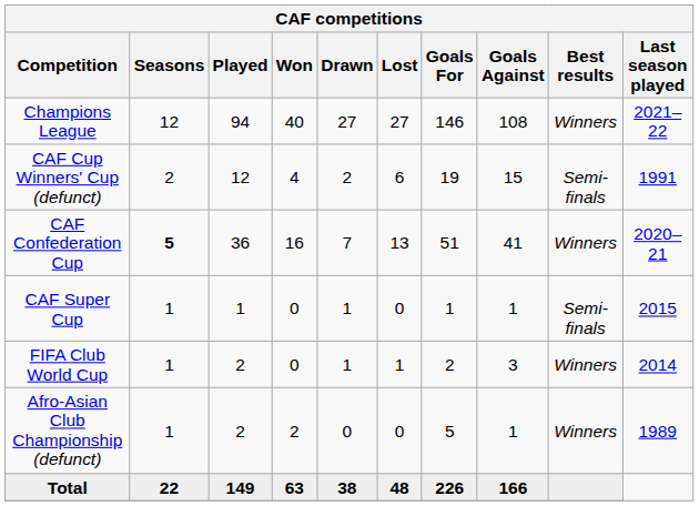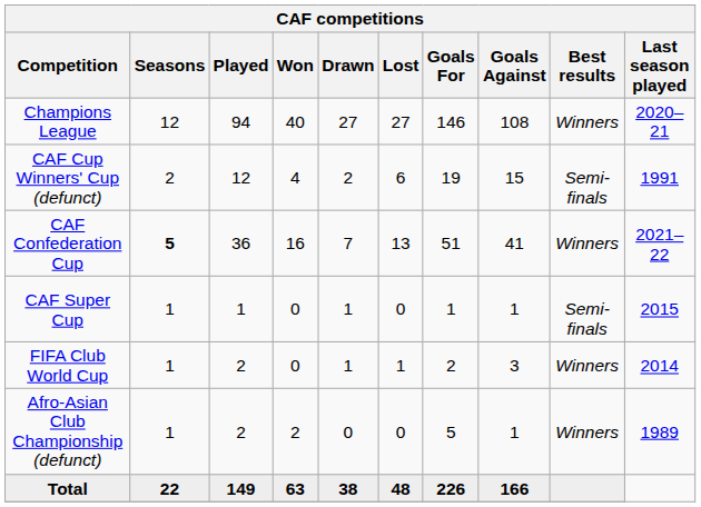Champions League | Last season played: 2021–22 -> 2020–21
CAF Confederation Cup | Last season played: 2020–21 -> 2021–22
